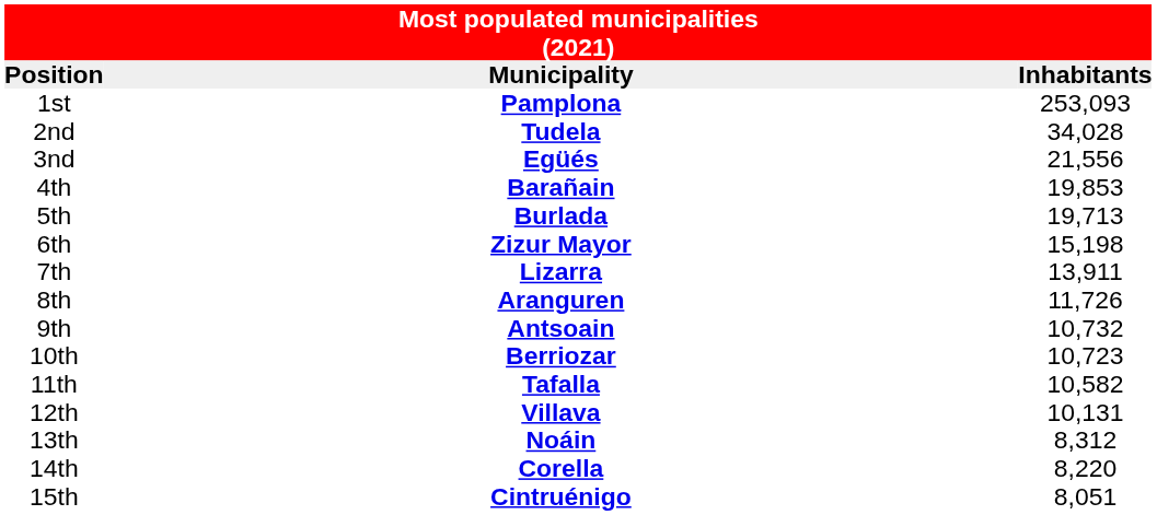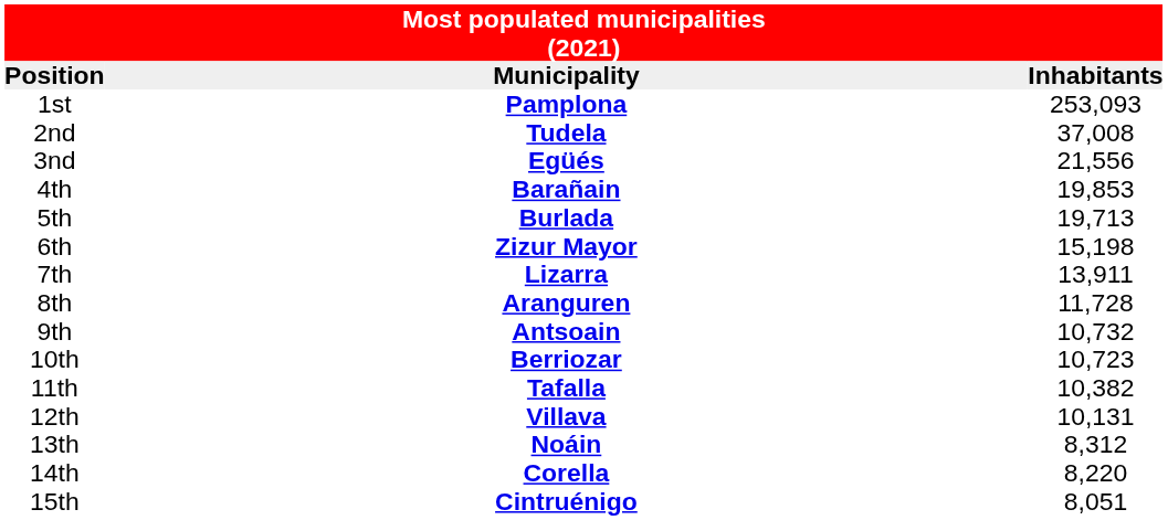2nd | Inhabitants: 34,028 -> 37,008
8th | Inhabitants: 11,726 -> 11,728
11th | Inhabitants: 10,582 -> 10,382
